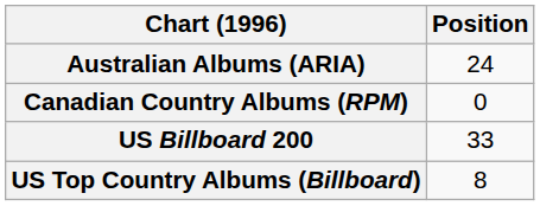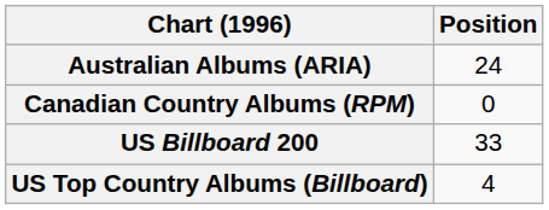US Top Country Albums (Billboard) | Position: 8 -> 4
